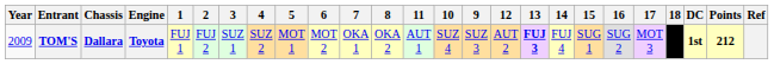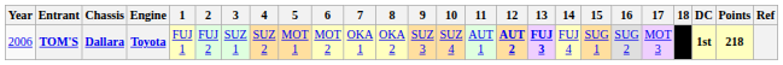columns swapped: 9 <-> 11
TOM'S | Year: 2009 -> 2006
TOM'S | 12: normal -> bold
TOM'S | Points: 212 -> 218
